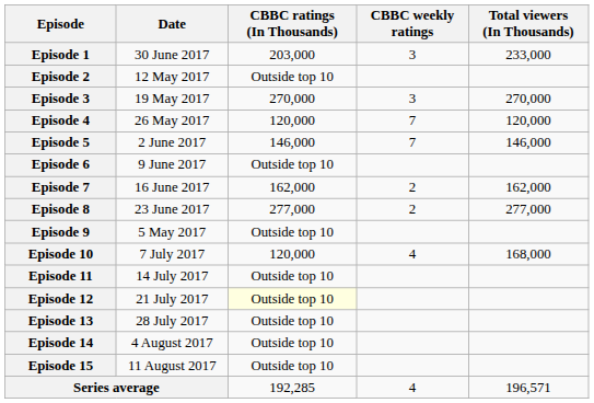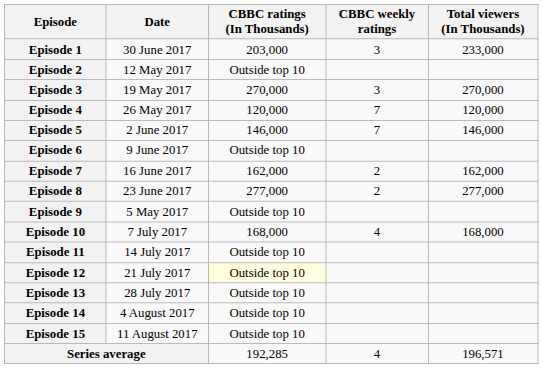Episode 10 | CBBC ratings (In Thousands): 120,000 -> 168,000
